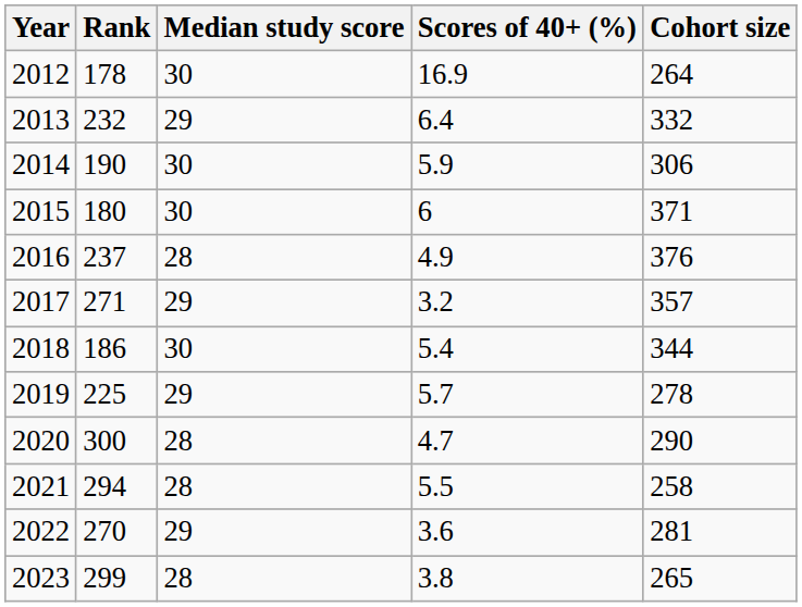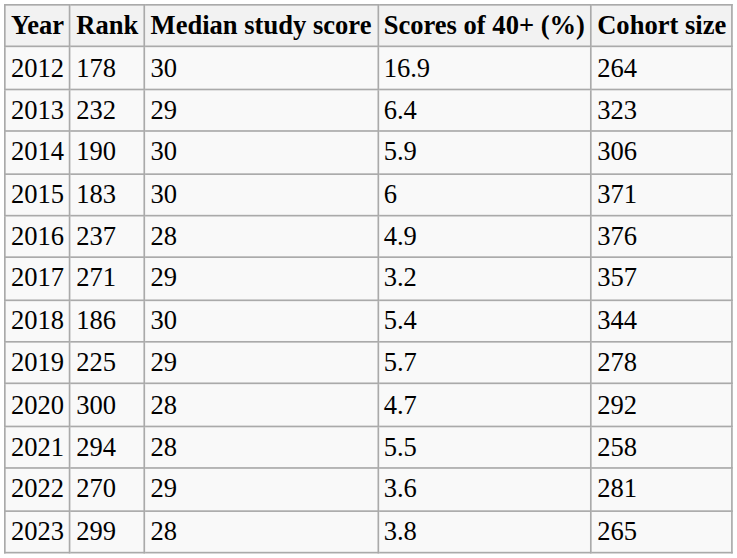2013 | Cohort size: 332 -> 323
2015 | Rank: 180 -> 183
2020 | Cohort size: 290 -> 292
